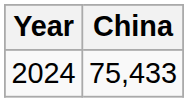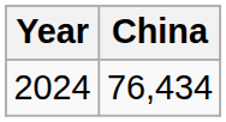2024 | China: 75,433 -> 76,434
